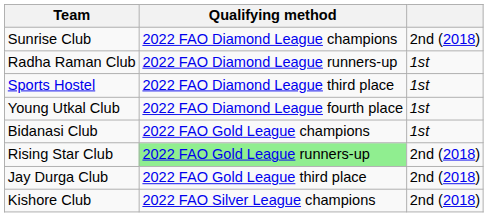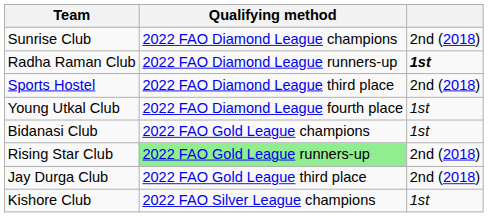Radha Raman Club | column 3: normal -> bold
Sports Hostel | column 3: 1st -> 2nd (2018)
Kishore Club | column 3: 2nd (2018) -> 1st
